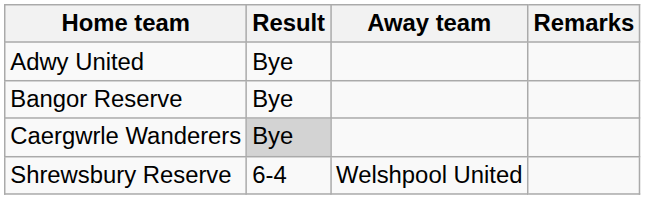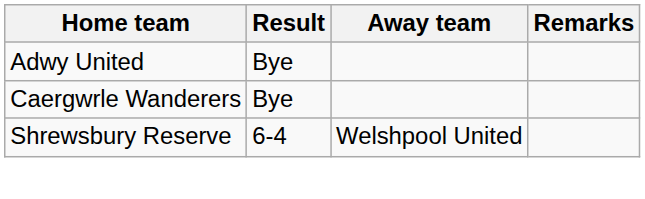- row: Bangor Reserve | Bye
Caergwrle Wanderers | Result: lightgrey background -> no background
